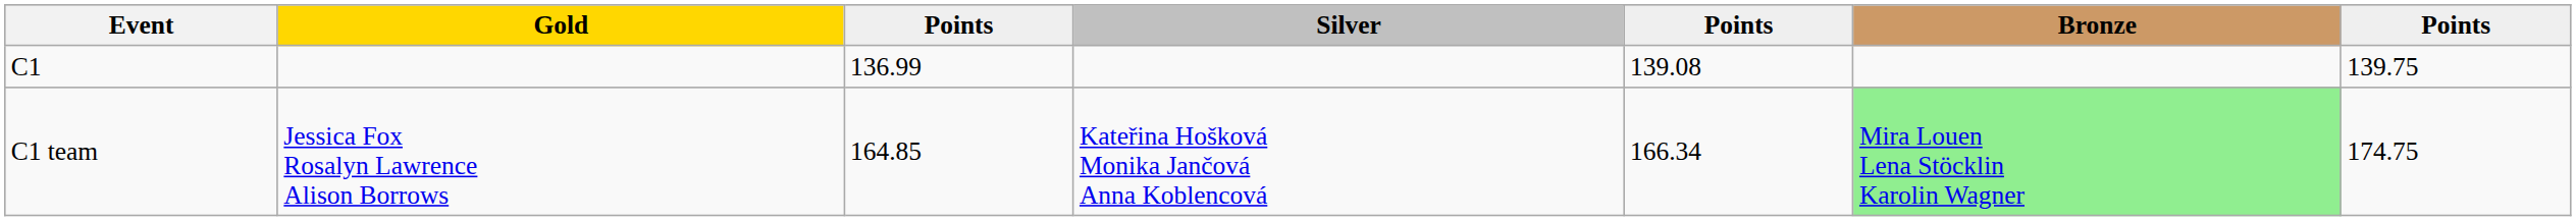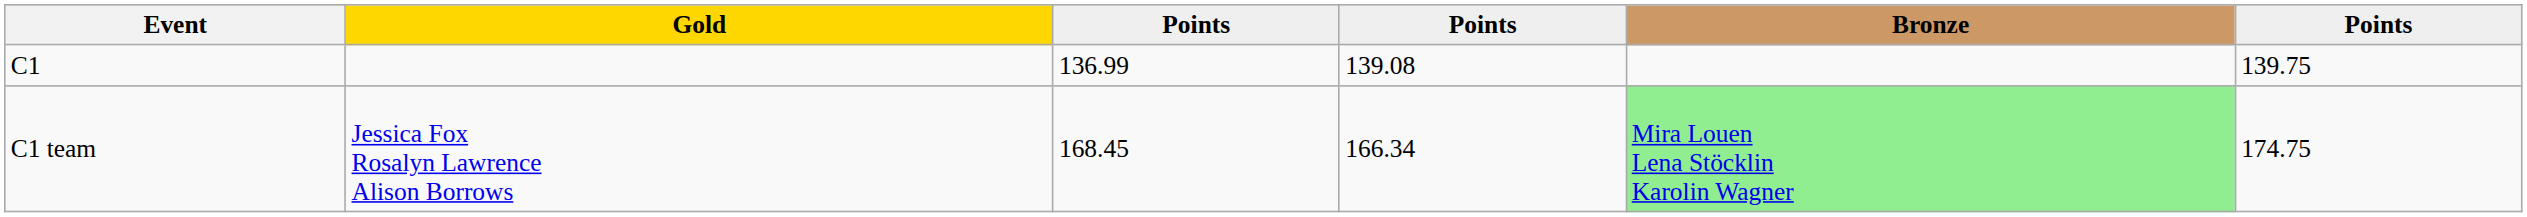- column: Silver | Kateřina Hošková Monika Jančová Anna Koblencová
C1 team | column 3: 164.85 -> 168.45
